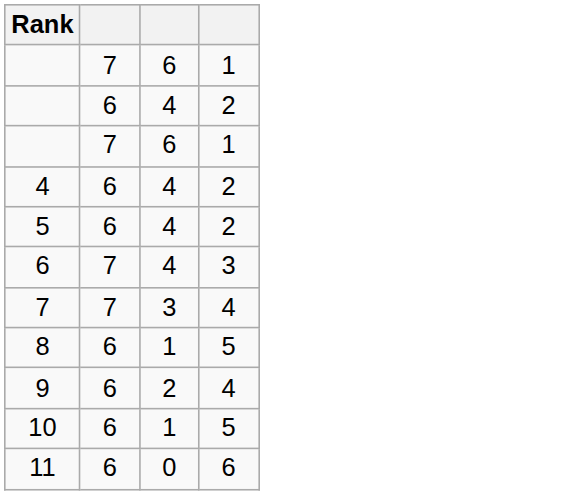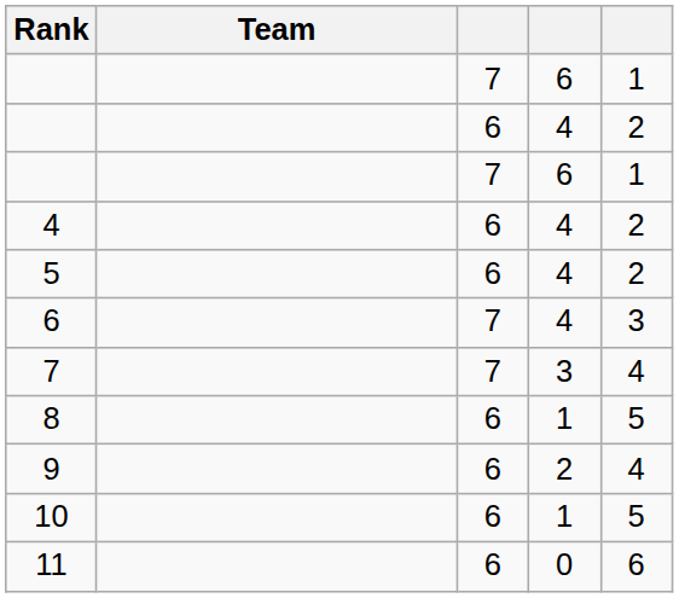+ column: Team
